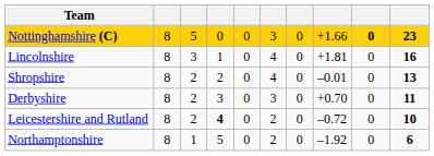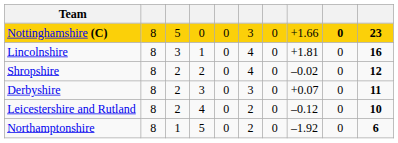Shropshire | column 8: –0.01 -> –0.02
Shropshire | column 10: 13 -> 12
Derbyshire | column 8: +0.70 -> +0.07
Leicestershire and Rutland | column 4: bold -> normal
Leicestershire and Rutland | column 8: –0.72 -> –0.12
